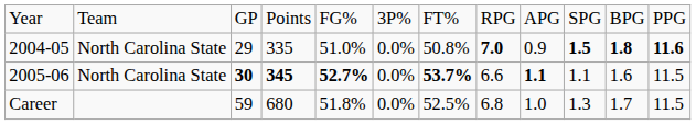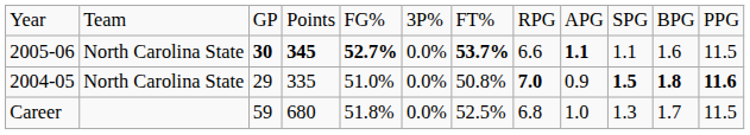rows swapped: 2004-05 <-> 2005-06
